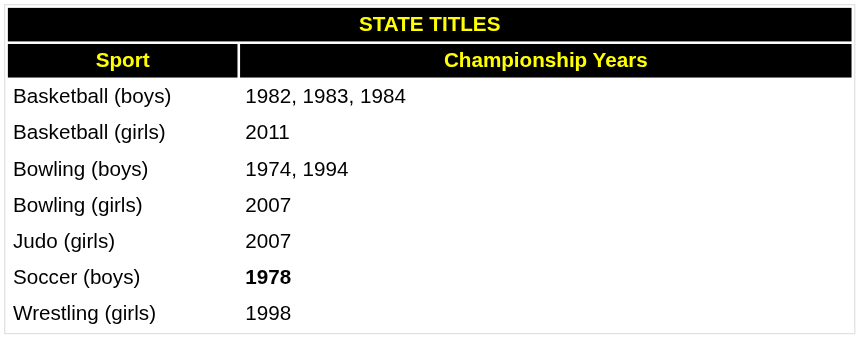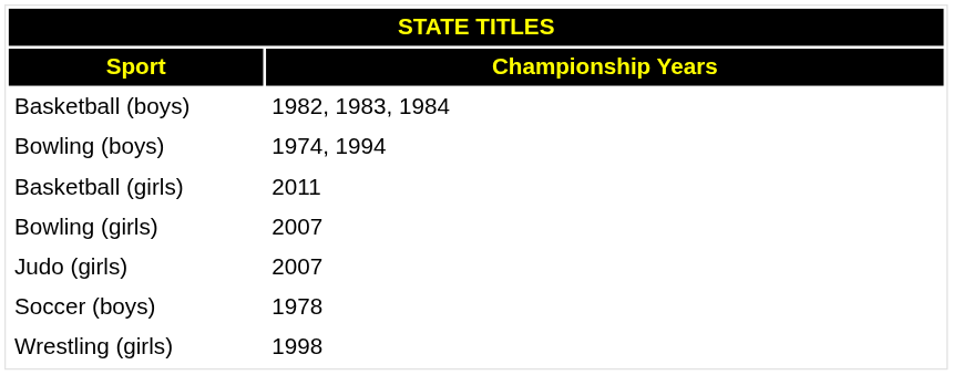rows swapped: Basketball (girls) <-> Bowling (boys)
Soccer (boys) | column 2: bold -> normal
